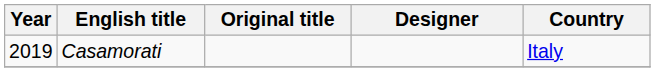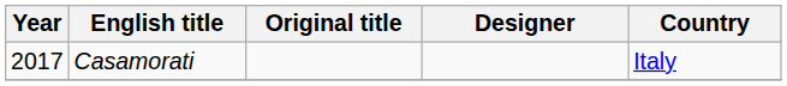Casamorati | Year: 2019 -> 2017
